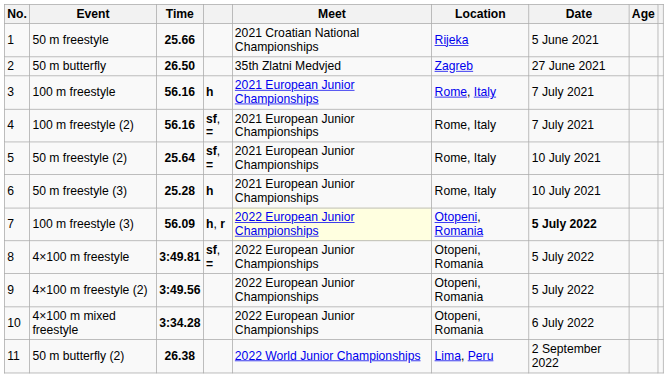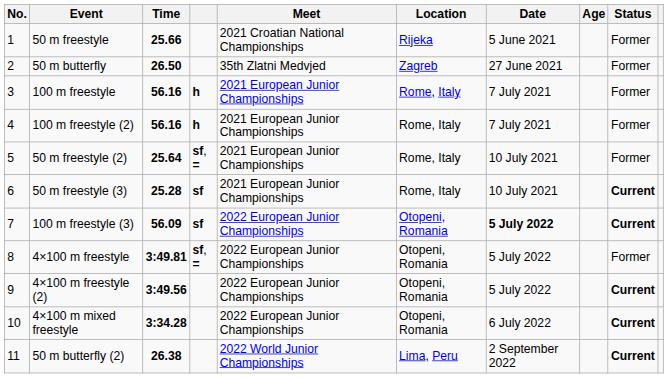+ column: Status | Former | Former | Former | Former | Former | Current | Current | Former | Current | Current | Current
100 m freestyle (2) | column 4: sf, = -> h
50 m freestyle (3) | column 4: h -> sf
100 m freestyle (3) | column 4: h, r -> sf
100 m freestyle (3) | Meet: lightyellow background -> no background
